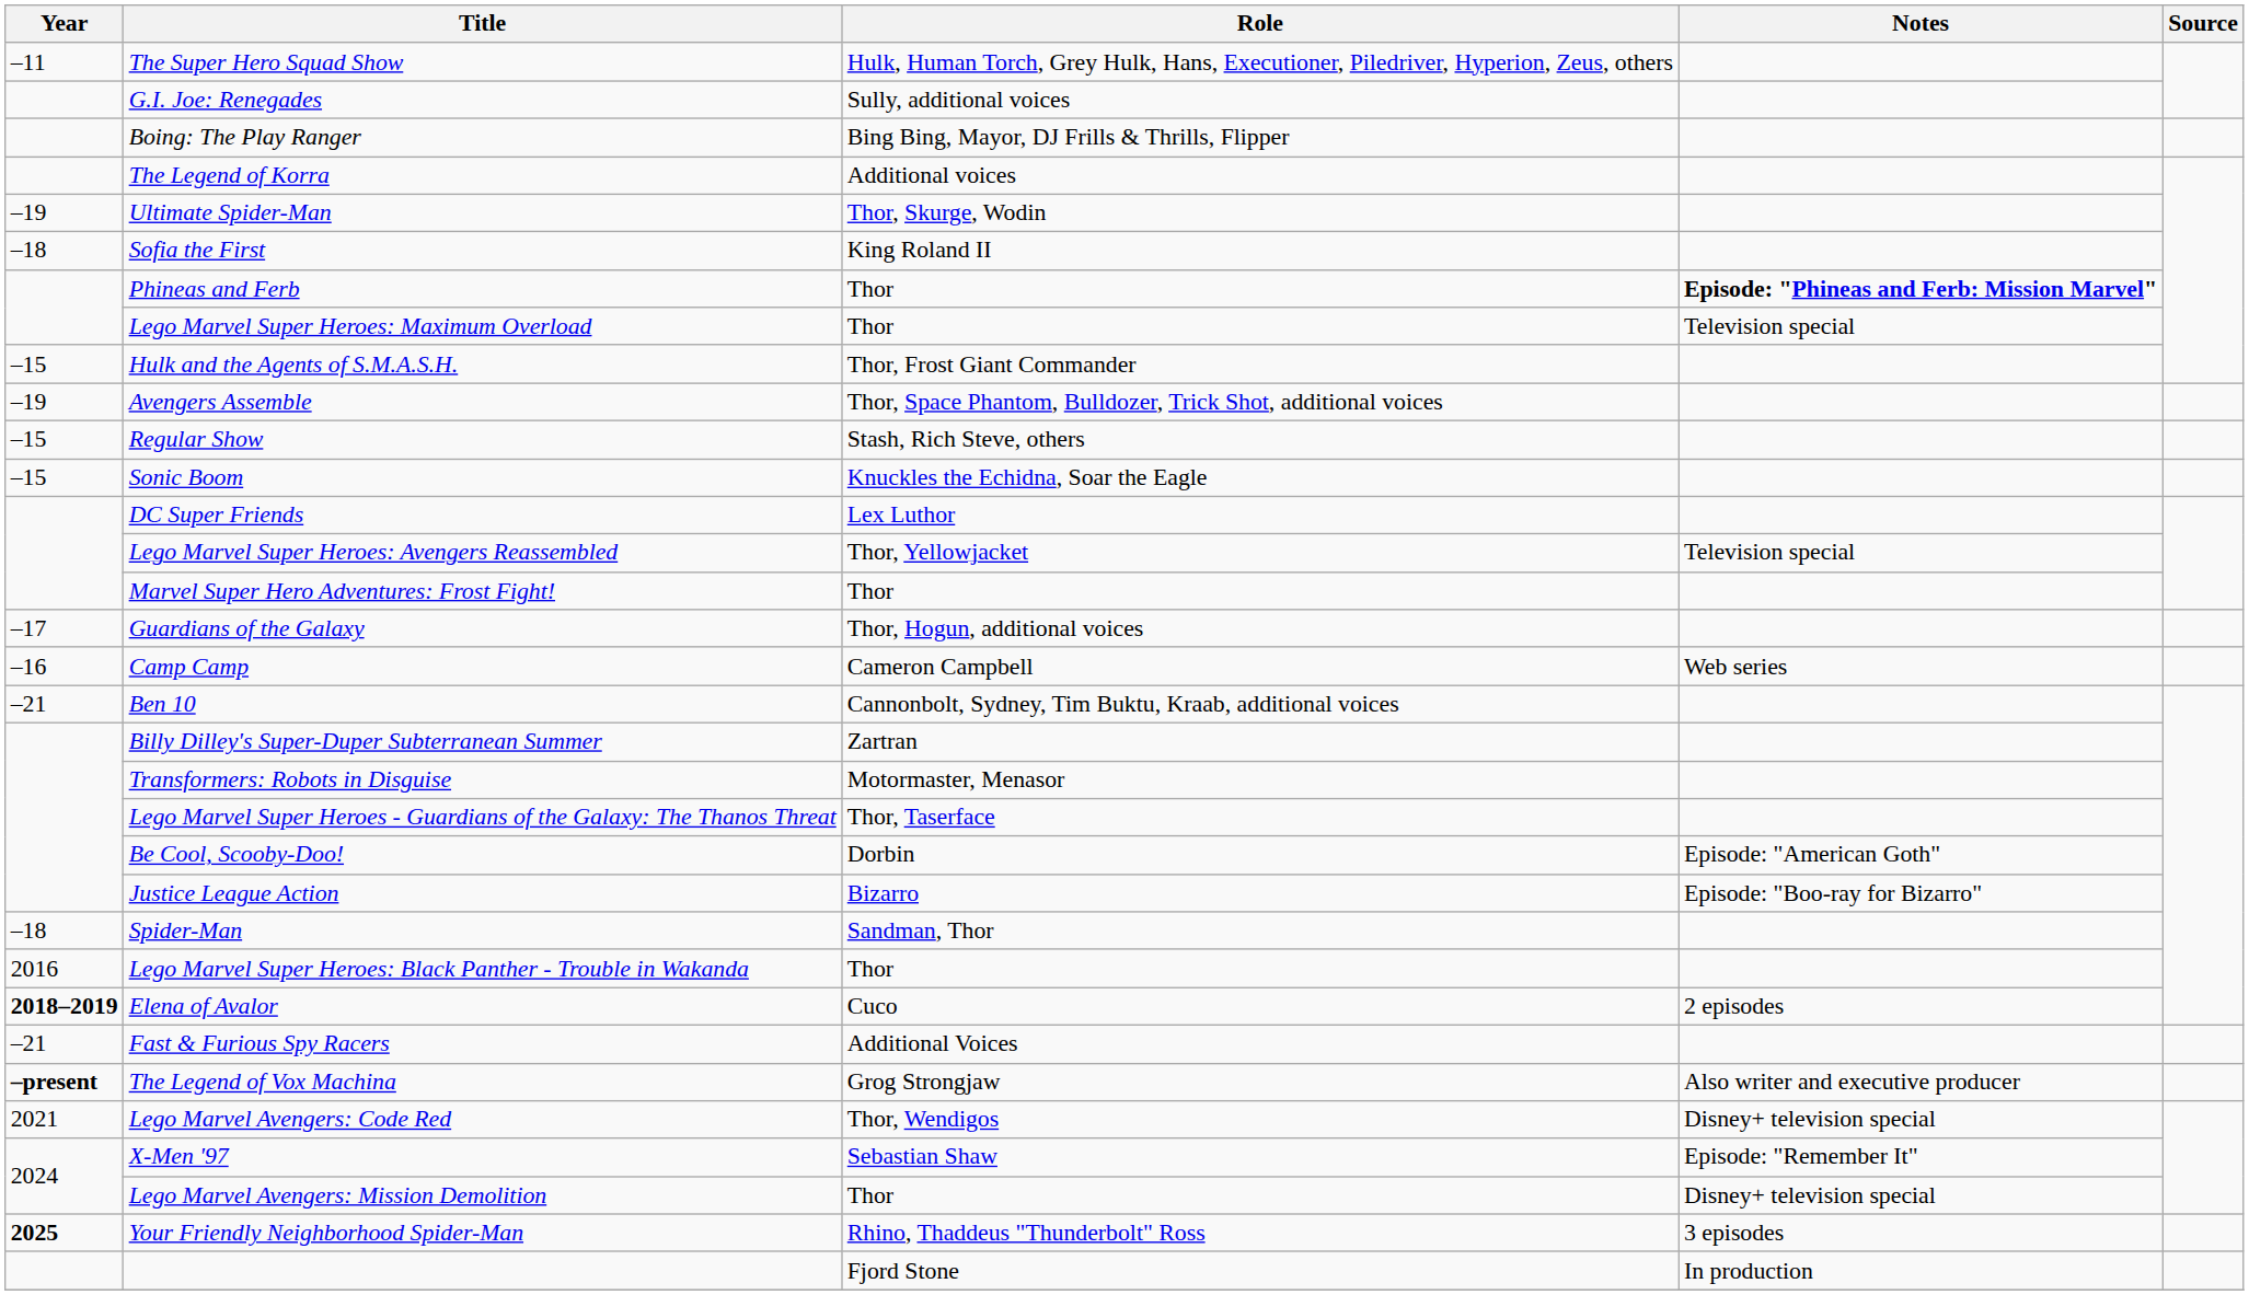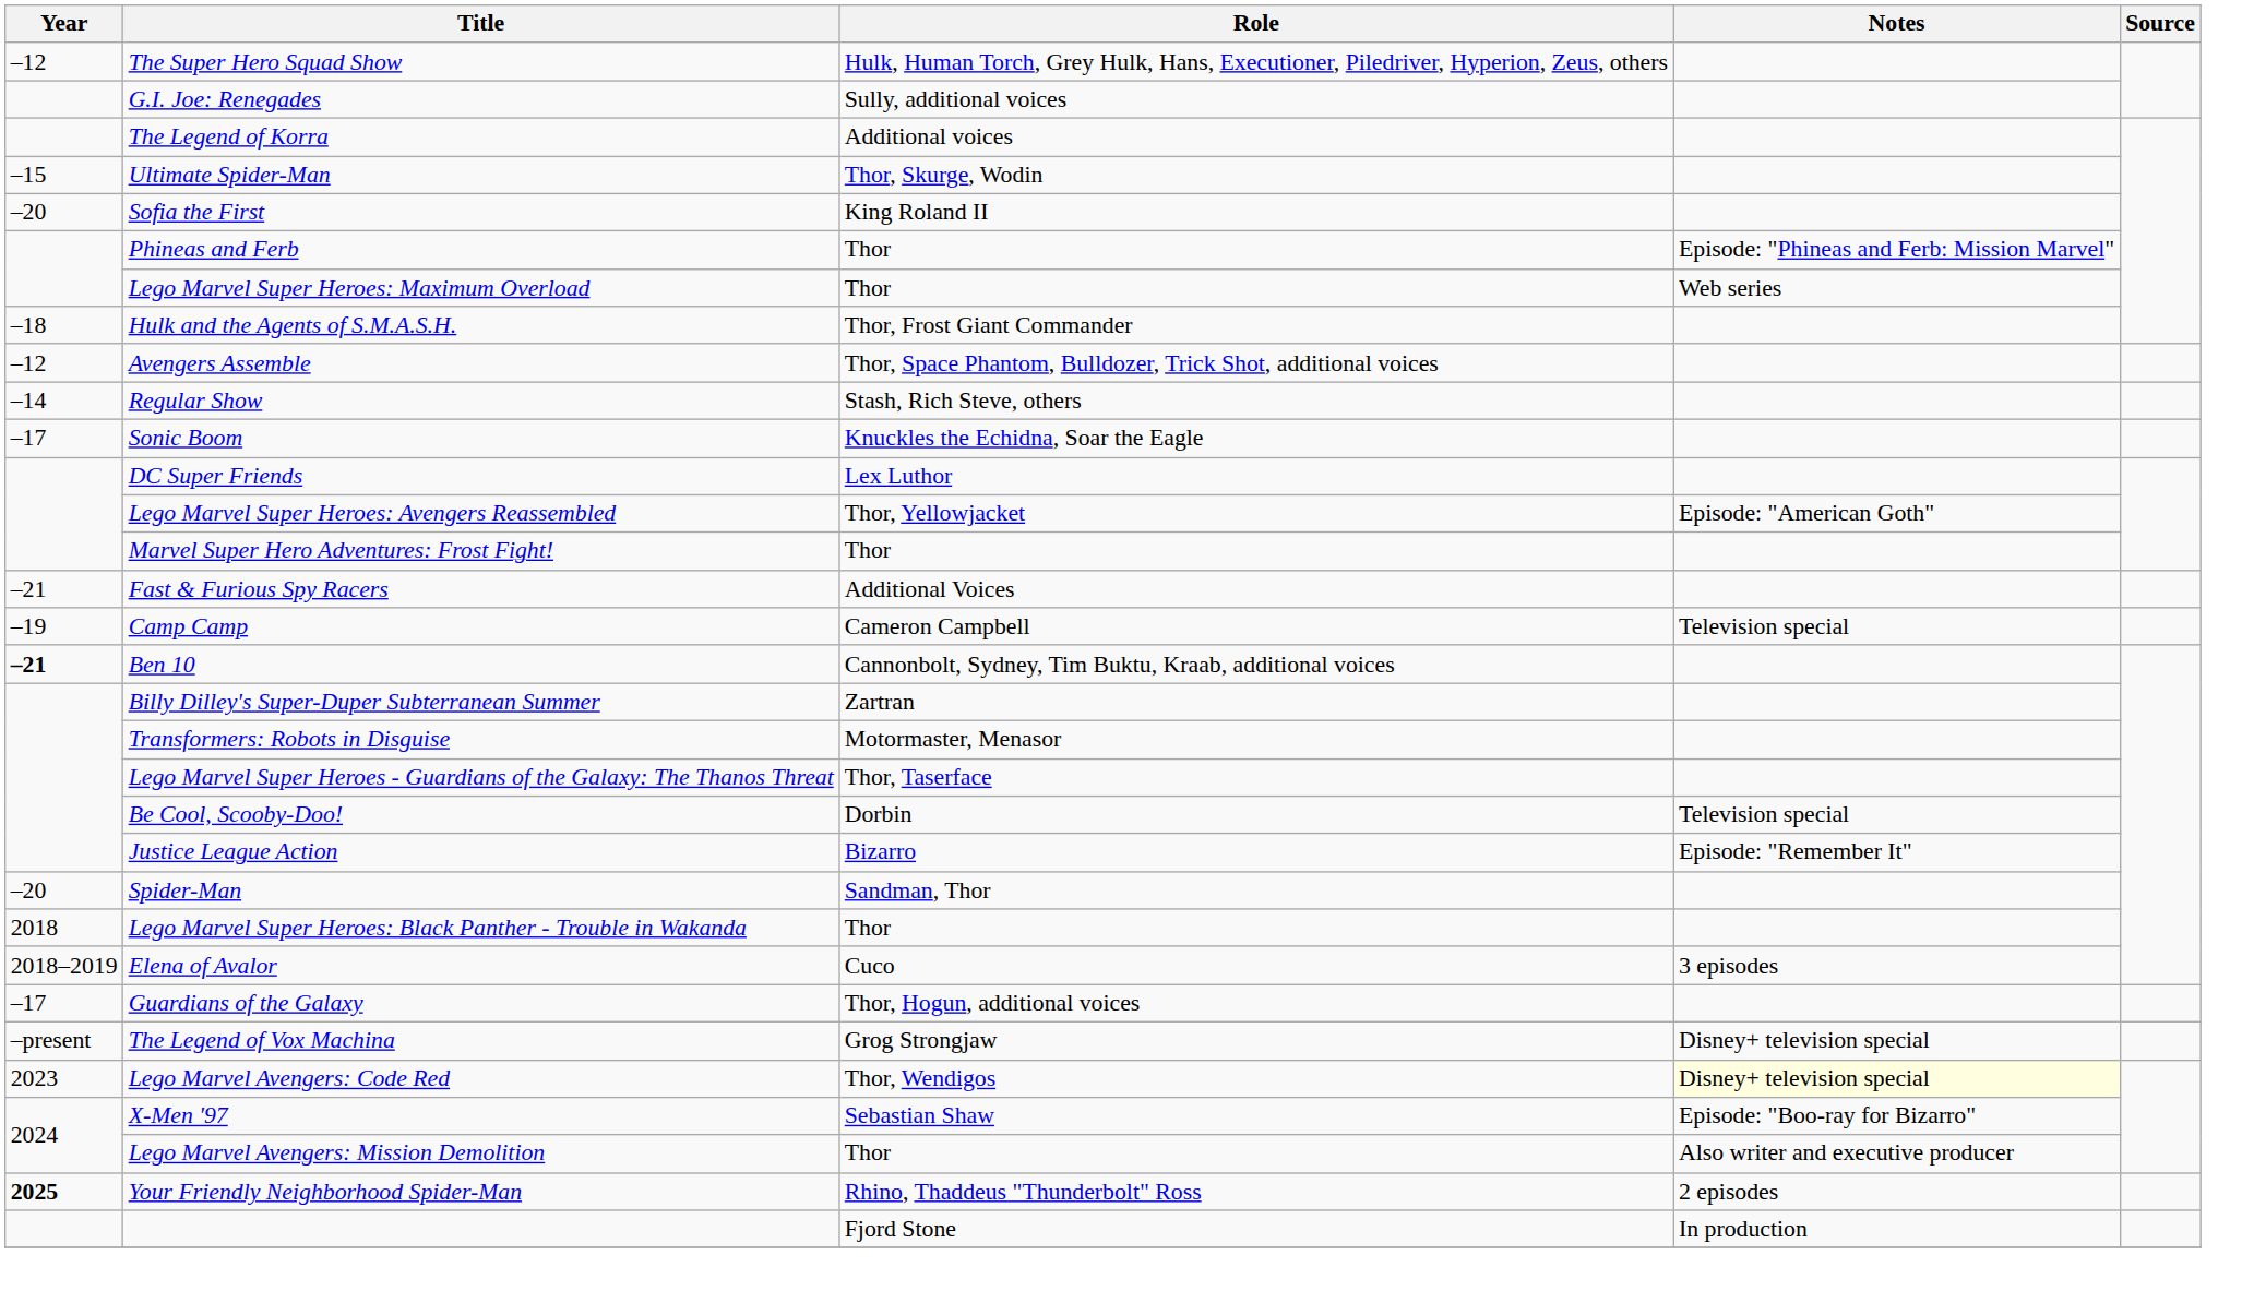The Super Hero Squad Show | Year: –11 -> –12
- row: Boing: The Play Ranger | Bing Bing, Mayor, DJ Frills & Thrills, Flipper
Ultimate Spider-Man | Year: –19 -> –15
Sofia the First | Year: –18 -> –20
Phineas and Ferb | Notes: bold -> normal
Lego Marvel Super Heroes: Maximum Overload | Notes: Television special -> Web series
Hulk and the Agents of S.M.A.S.H. | Year: –15 -> –18
Avengers Assemble | Year: –19 -> –12
Regular Show | Year: –15 -> –14
Sonic Boom | Year: –15 -> –17
Lego Marvel Super Heroes: Avengers Reassembled | Notes: Television special -> Episode: "American Goth"
rows swapped: Guardians of the Galaxy <-> Fast & Furious Spy Racers
Camp Camp | Year: –16 -> –19
Camp Camp | Notes: Web series -> Television special
Ben 10 | Year: normal -> bold
Be Cool, Scooby-Doo! | Notes: Episode: "American Goth" -> Television special
Justice League Action | Notes: Episode: "Boo-ray for Bizarro" -> Episode: "Remember It"
Spider-Man | Year: –18 -> –20
Lego Marvel Super Heroes: Black Panther - Trouble in Wakanda | Year: 2016 -> 2018
Elena of Avalor | Year: bold -> normal
Elena of Avalor | Notes: 2 episodes -> 3 episodes
The Legend of Vox Machina | Year: bold -> normal
The Legend of Vox Machina | Notes: Also writer and executive producer -> Disney+ television special
Lego Marvel Avengers: Code Red | Year: 2021 -> 2023
Lego Marvel Avengers: Code Red | Notes: no background -> lightyellow background
X-Men '97 | Notes: Episode: "Remember It" -> Episode: "Boo-ray for Bizarro"
Lego Marvel Avengers: Mission Demolition | Notes: Disney+ television special -> Also writer and executive producer
Your Friendly Neighborhood Spider-Man | Notes: 3 episodes -> 2 episodes
